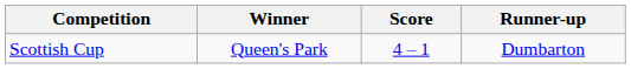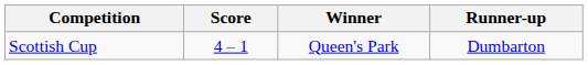columns swapped: Winner <-> Score
